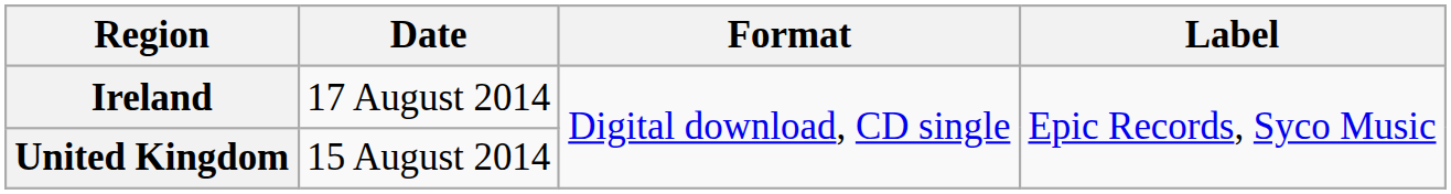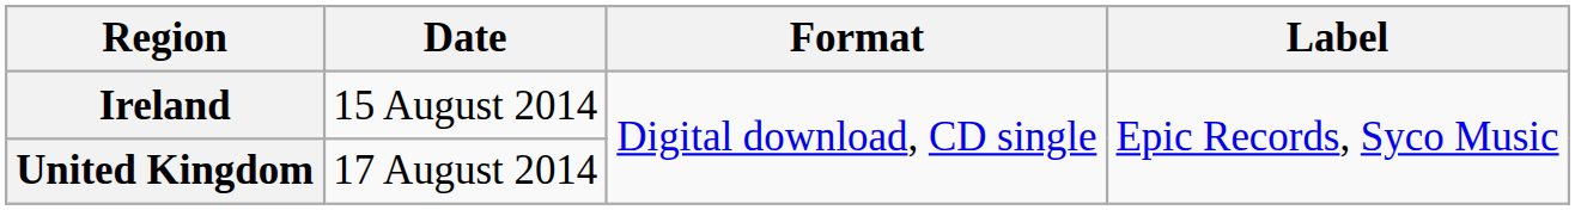Ireland | Date: 17 August 2014 -> 15 August 2014
United Kingdom | Date: 15 August 2014 -> 17 August 2014
